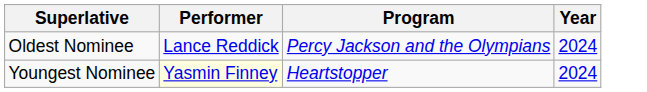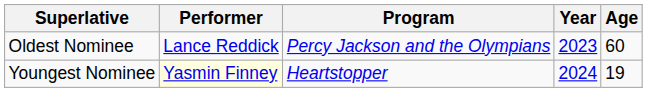+ column: Age | 60 | 19
Oldest Nominee | Year: 2024 -> 2023
